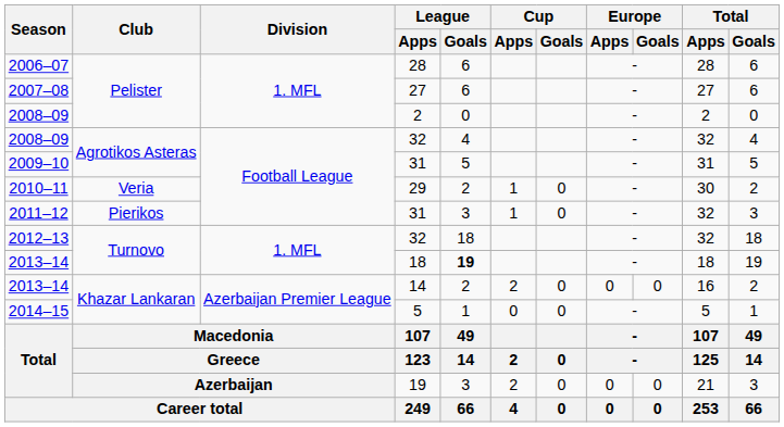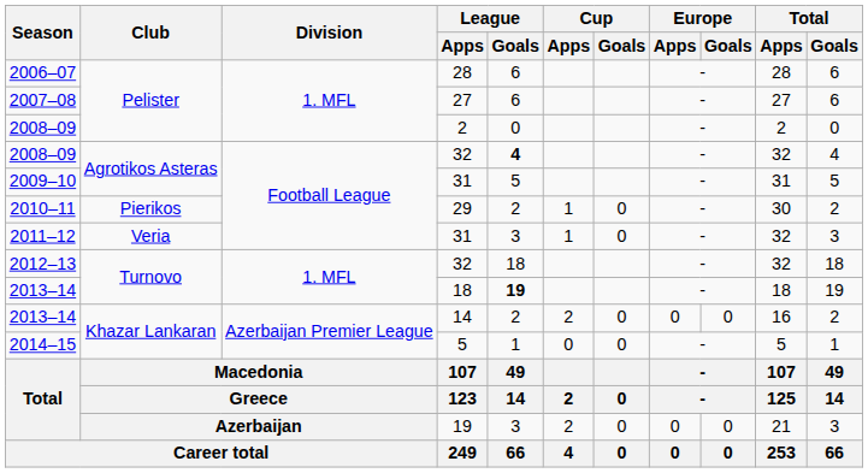2008–09 / 32 | League / Goals: normal -> bold
2010–11 | Club: Veria -> Pierikos
2011–12 | Club: Pierikos -> Veria
